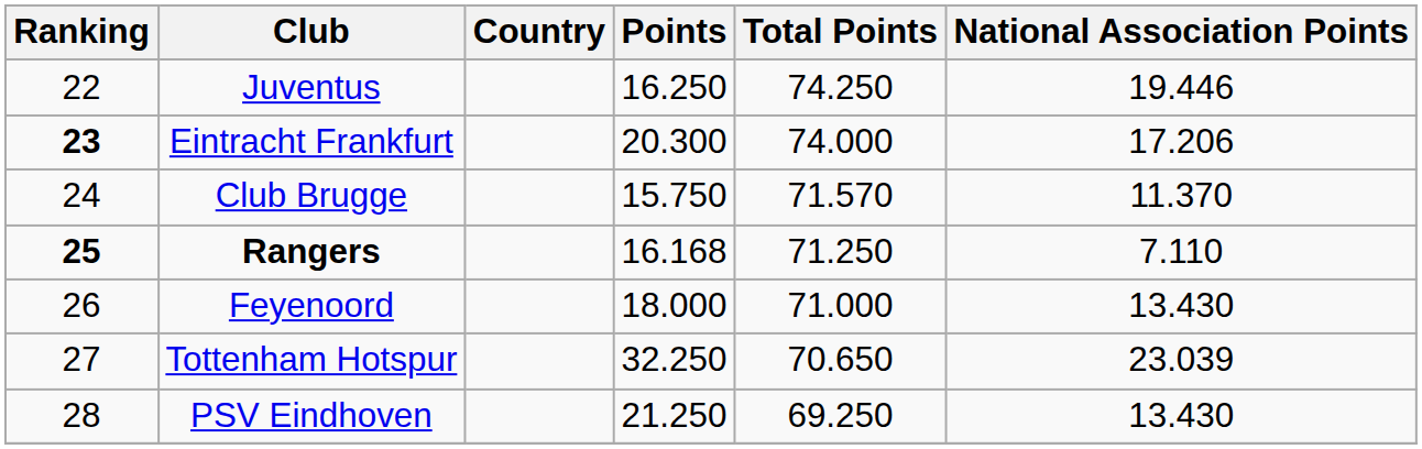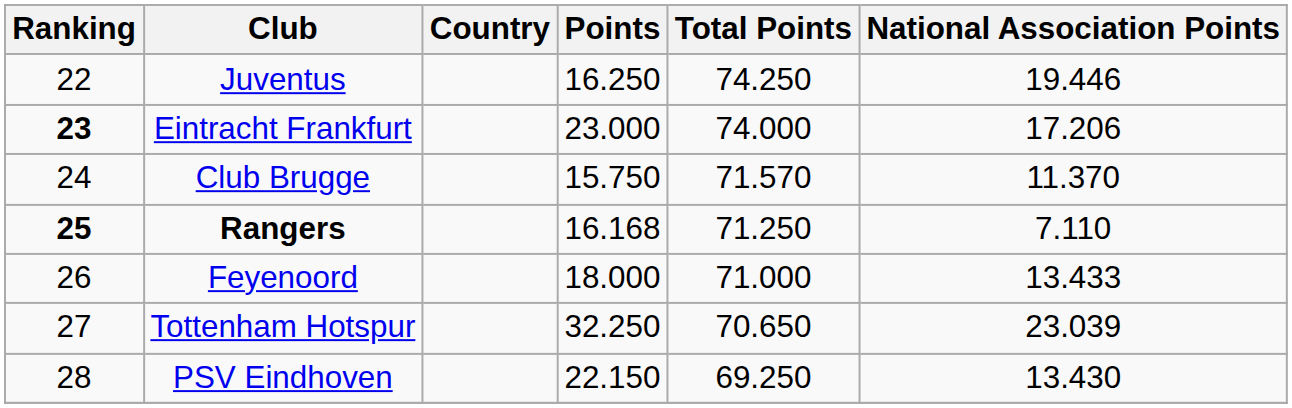Eintracht Frankfurt | Points: 20.300 -> 23.000
Feyenoord | National Association Points: 13.430 -> 13.433
PSV Eindhoven | Points: 21.250 -> 22.150
